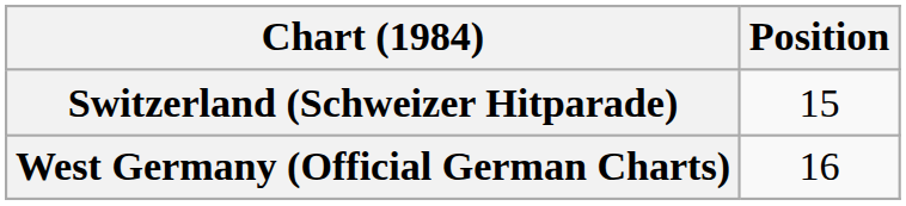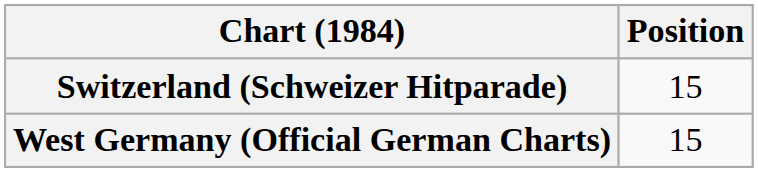West Germany (Official German Charts) | Position: 16 -> 15
